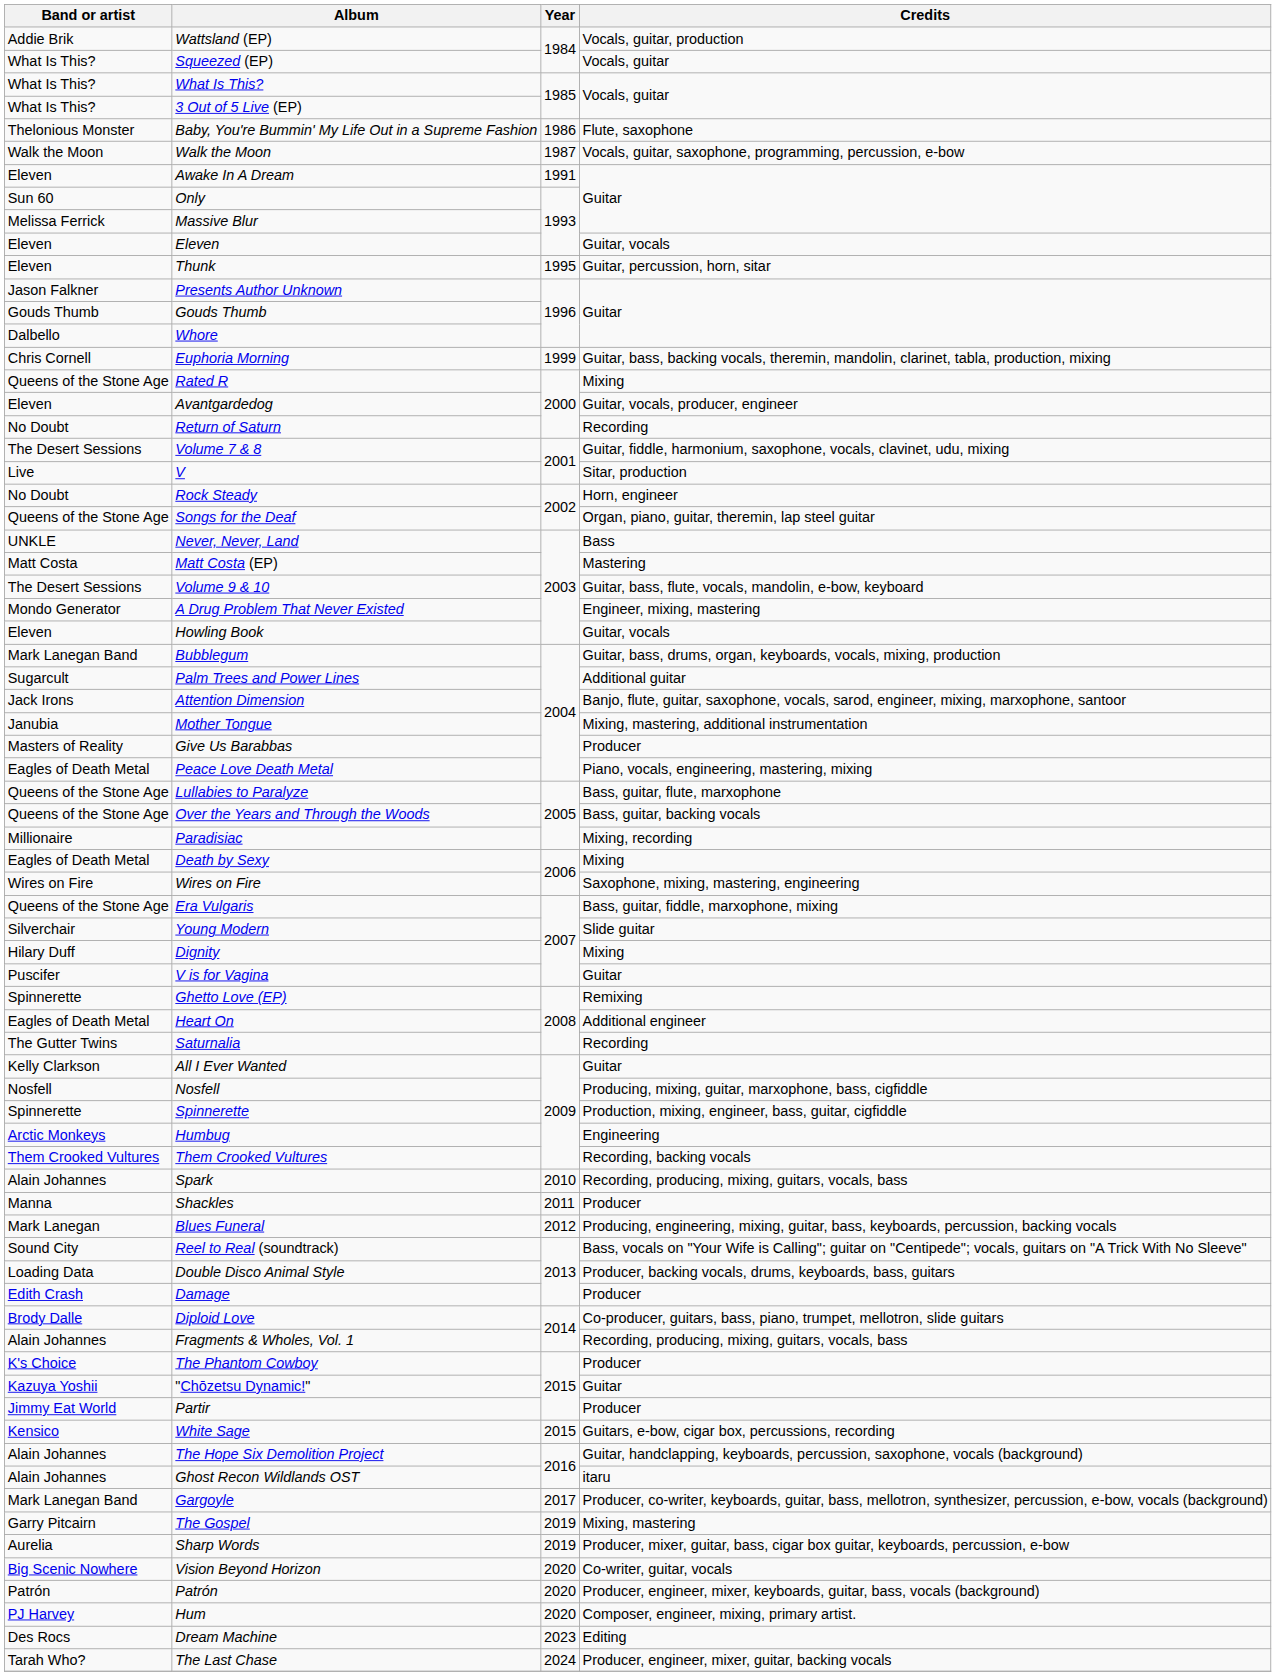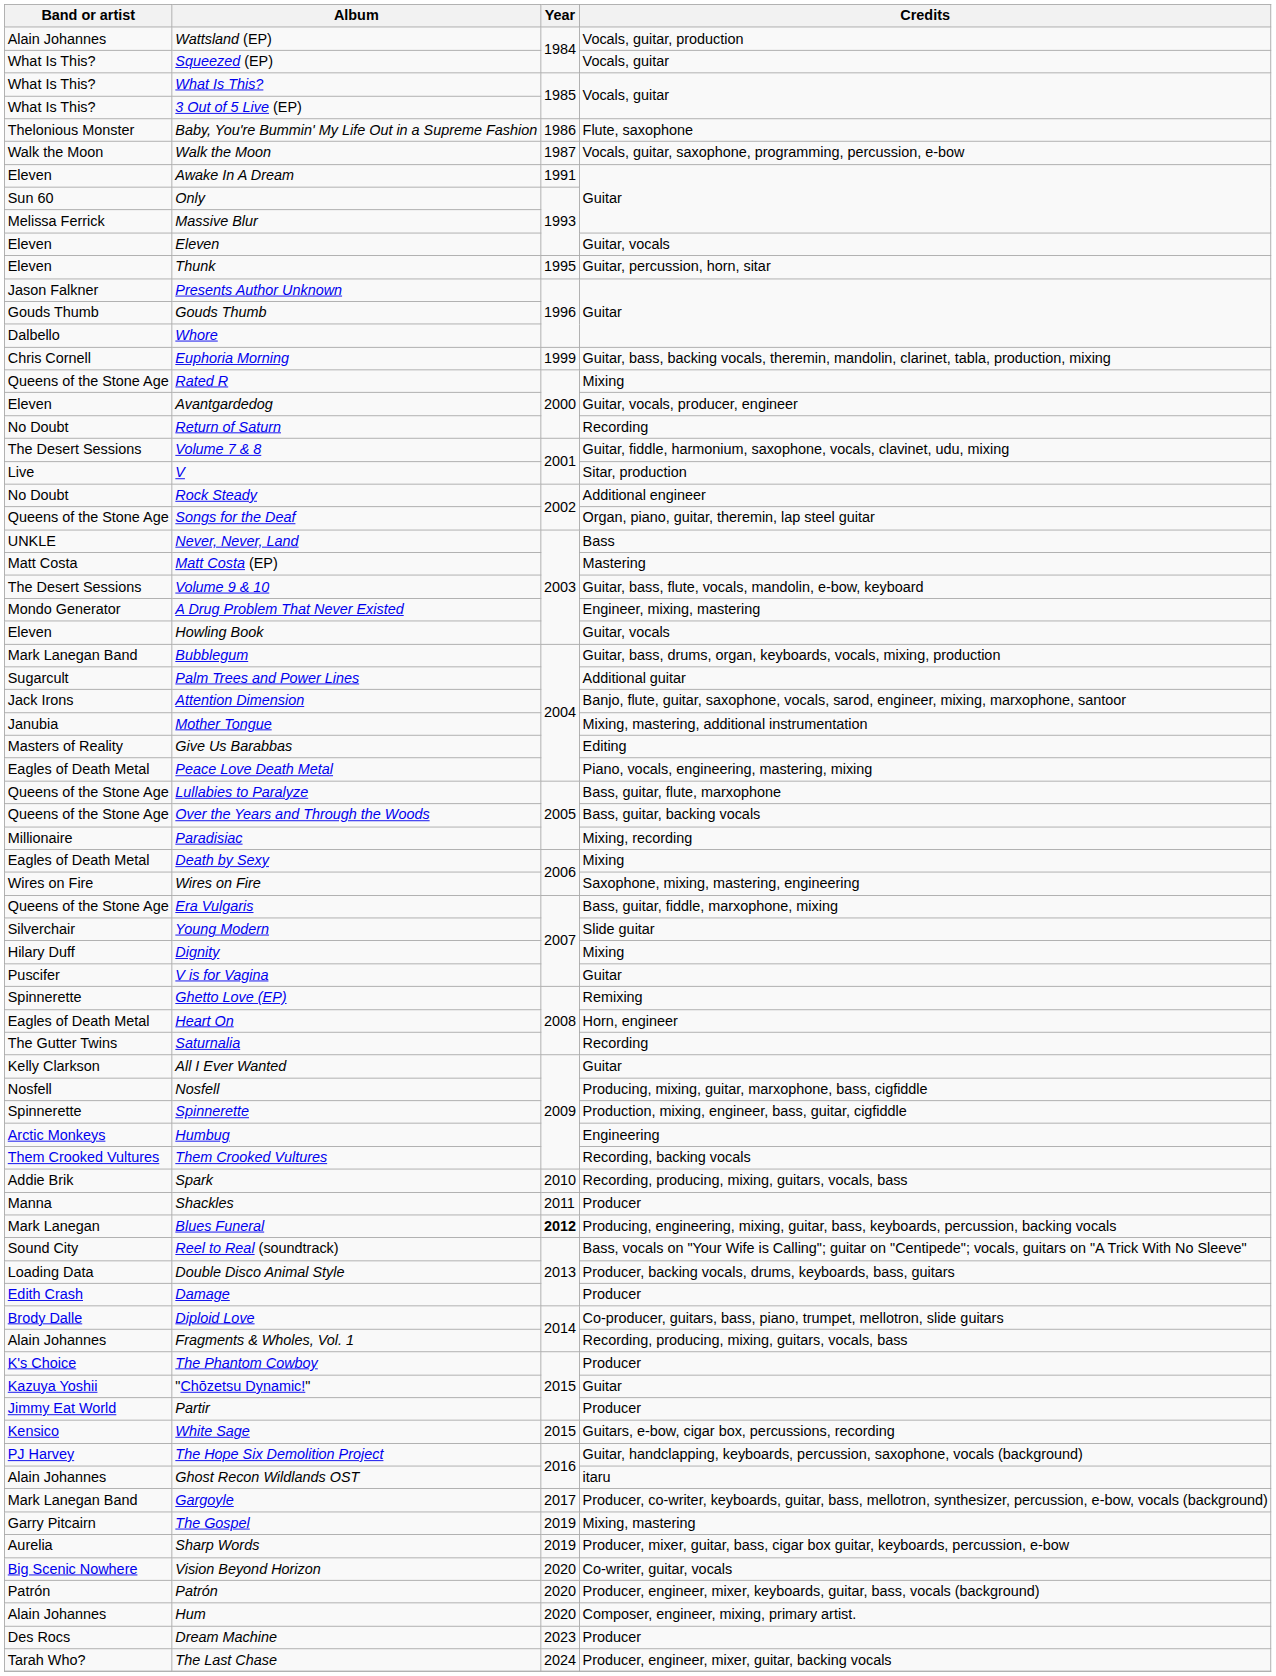Wattsland (EP) | Band or artist: Addie Brik -> Alain Johannes
Rock Steady | Credits: Horn, engineer -> Additional engineer
Give Us Barabbas | Credits: Producer -> Editing
Heart On | Credits: Additional engineer -> Horn, engineer
Spark | Band or artist: Alain Johannes -> Addie Brik
Blues Funeral | Year: normal -> bold
The Hope Six Demolition Project | Band or artist: Alain Johannes -> PJ Harvey
Hum | Band or artist: PJ Harvey -> Alain Johannes
Dream Machine | Credits: Editing -> Producer
